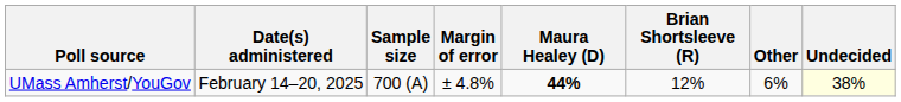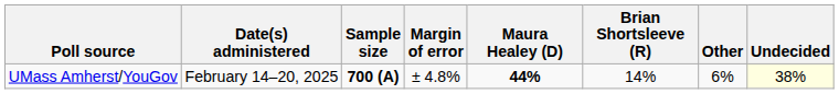UMass Amherst/YouGov | Sample size: normal -> bold
UMass Amherst/YouGov | Brian Shortsleeve (R): 12% -> 14%
